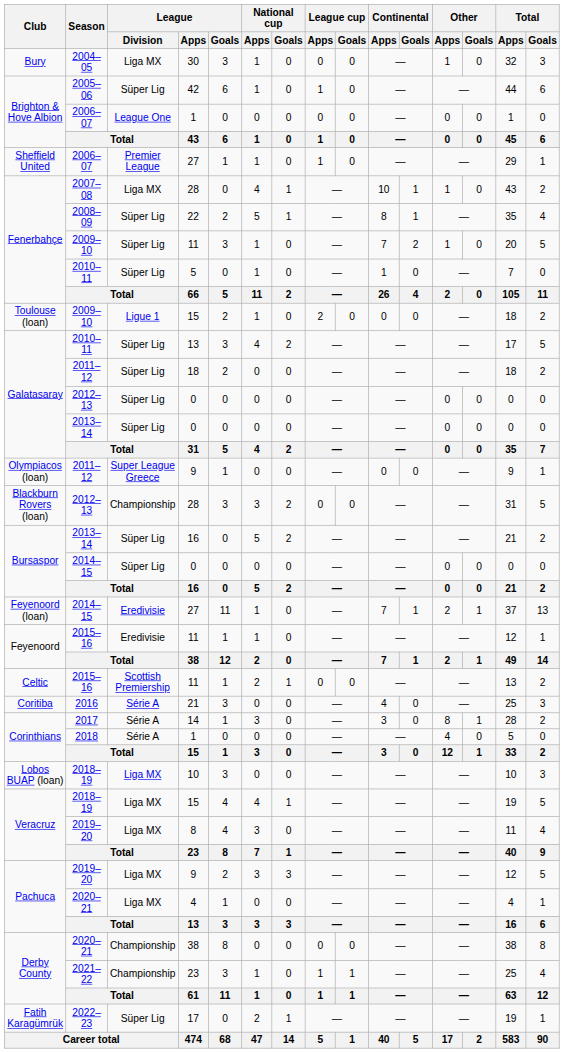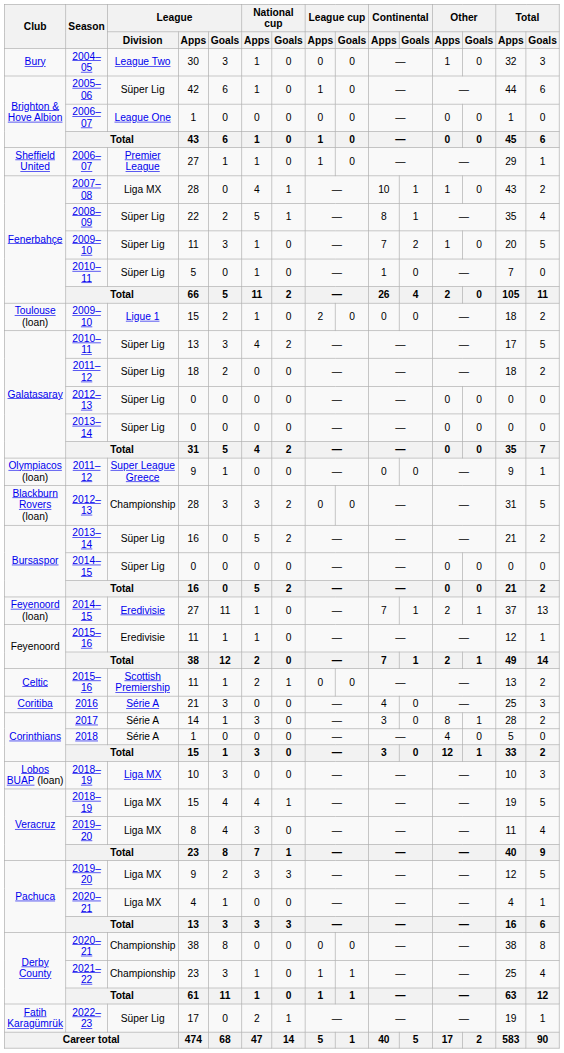30 | League / Division: Liga MX -> League Two
